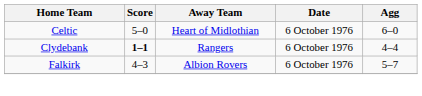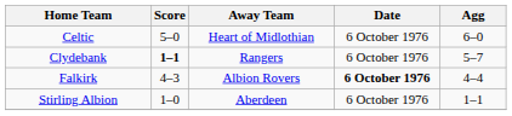Clydebank | Agg: 4–4 -> 5–7
Falkirk | Date: normal -> bold
Falkirk | Agg: 5–7 -> 4–4
+ row: Stirling Albion | 1–0 | Aberdeen | 6 October 1976 | 1–1
